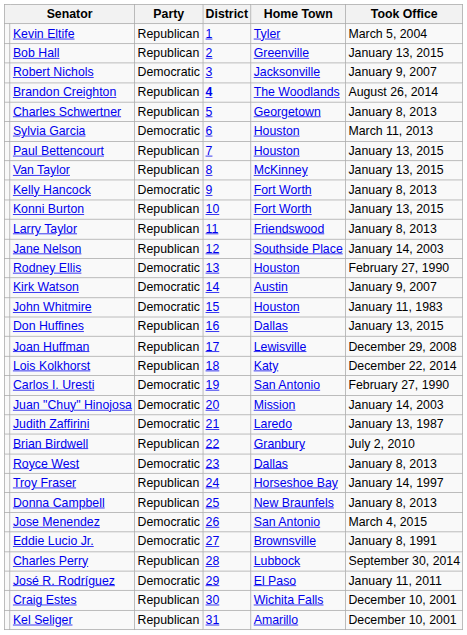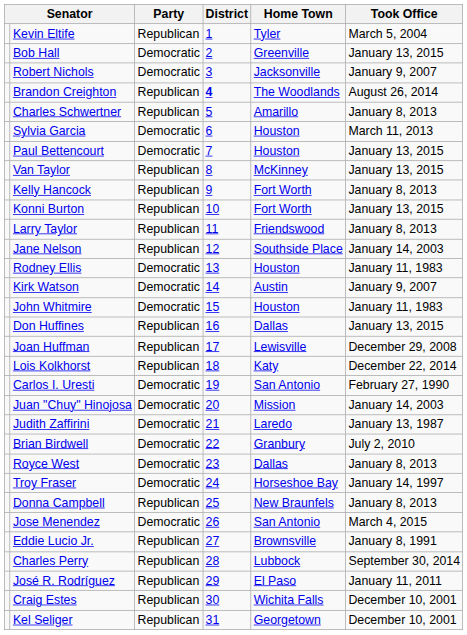Bob Hall | Party: Republican -> Democratic
Charles Schwertner | Home Town: Georgetown -> Amarillo
Paul Bettencourt | Party: Republican -> Democratic
Kelly Hancock | Party: Democratic -> Republican
Rodney Ellis | Took Office: February 27, 1990 -> January 11, 1983
Brian Birdwell | Party: Republican -> Democratic
Troy Fraser | Party: Republican -> Democratic
Eddie Lucio Jr. | Party: Democratic -> Republican
José R. Rodríguez | Party: Democratic -> Republican
Kel Seliger | Home Town: Amarillo -> Georgetown
